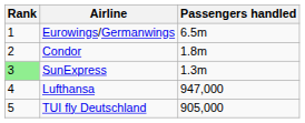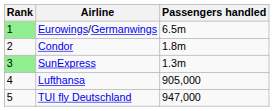Eurowings/Germanwings | Rank: no background -> lightgreen background
Lufthansa | Passengers handled: 947,000 -> 905,000
TUI fly Deutschland | Passengers handled: 905,000 -> 947,000
